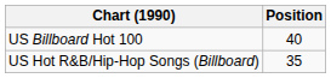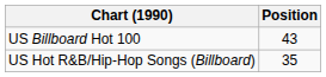US Billboard Hot 100 | Position: 40 -> 43
